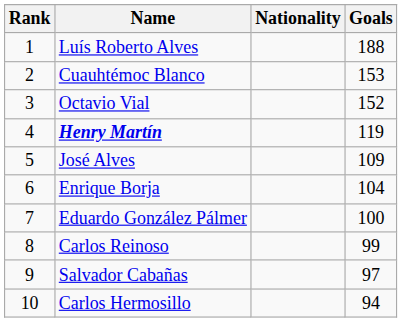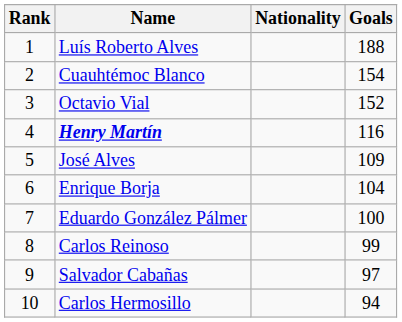Cuauhtémoc Blanco | Goals: 153 -> 154
Henry Martín | Goals: 119 -> 116
